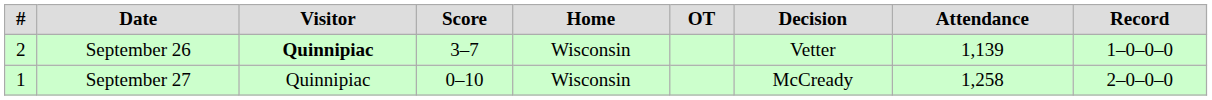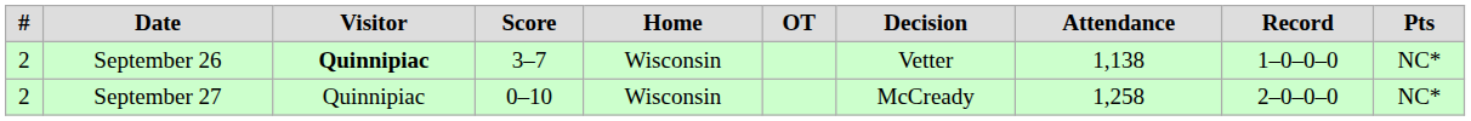+ column: Pts | NC* | NC*
September 26 | Attendance: 1,139 -> 1,138
September 27 | #: 1 -> 2
